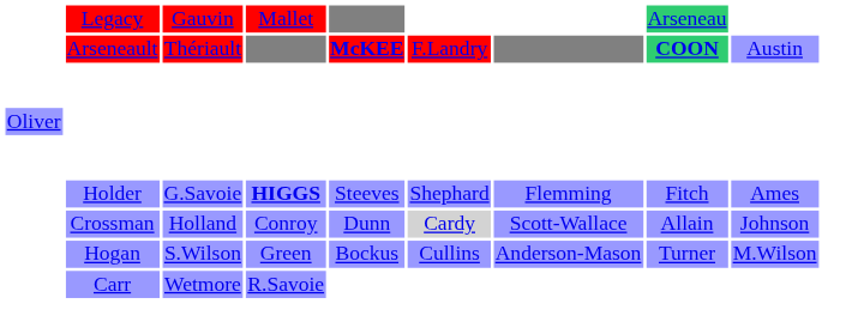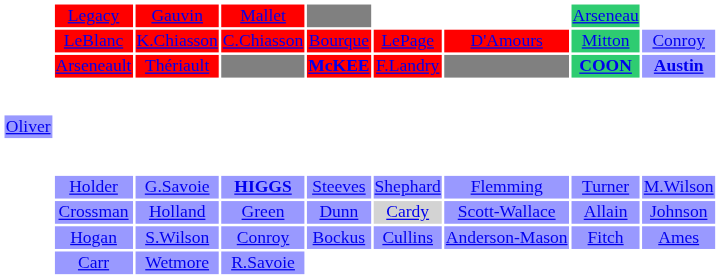+ row: LeBlanc | K.Chiasson | C.Chiasson | Bourque | LePage | D'Amours | Mitton | Conroy
Arseneault | column 9: normal -> bold
Holder | column 8: Fitch -> Turner
Holder | column 9: Ames -> M.Wilson
Crossman | column 4: Conroy -> Green
Hogan | column 4: Green -> Conroy
Hogan | column 8: Turner -> Fitch
Hogan | column 9: M.Wilson -> Ames
